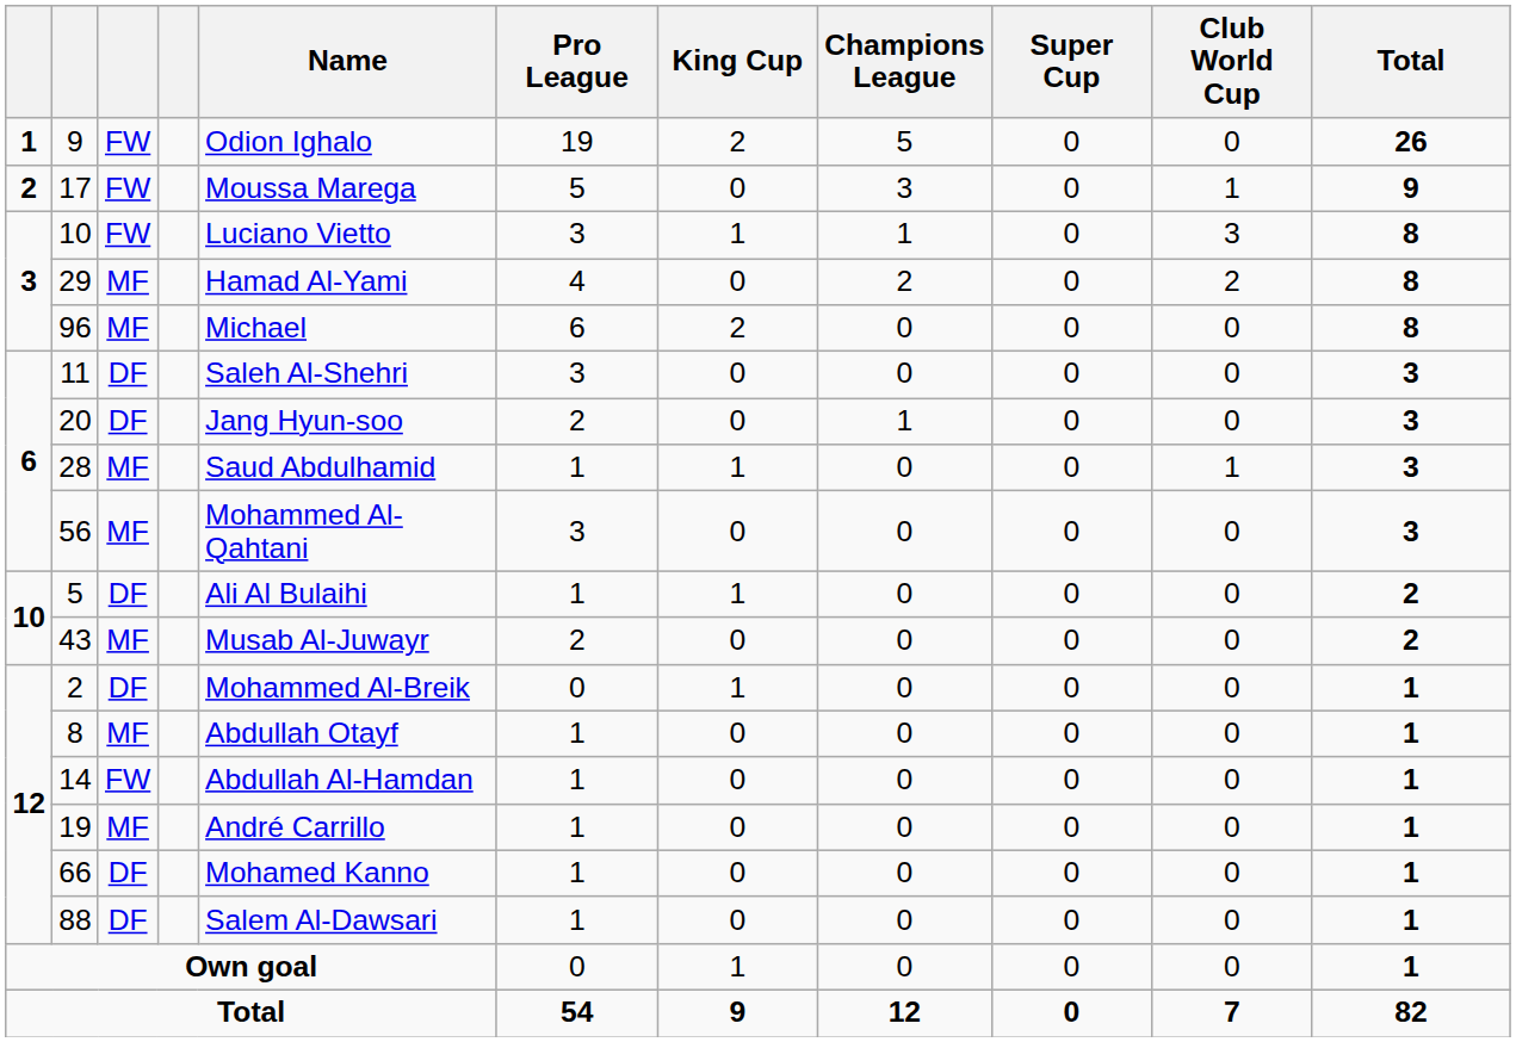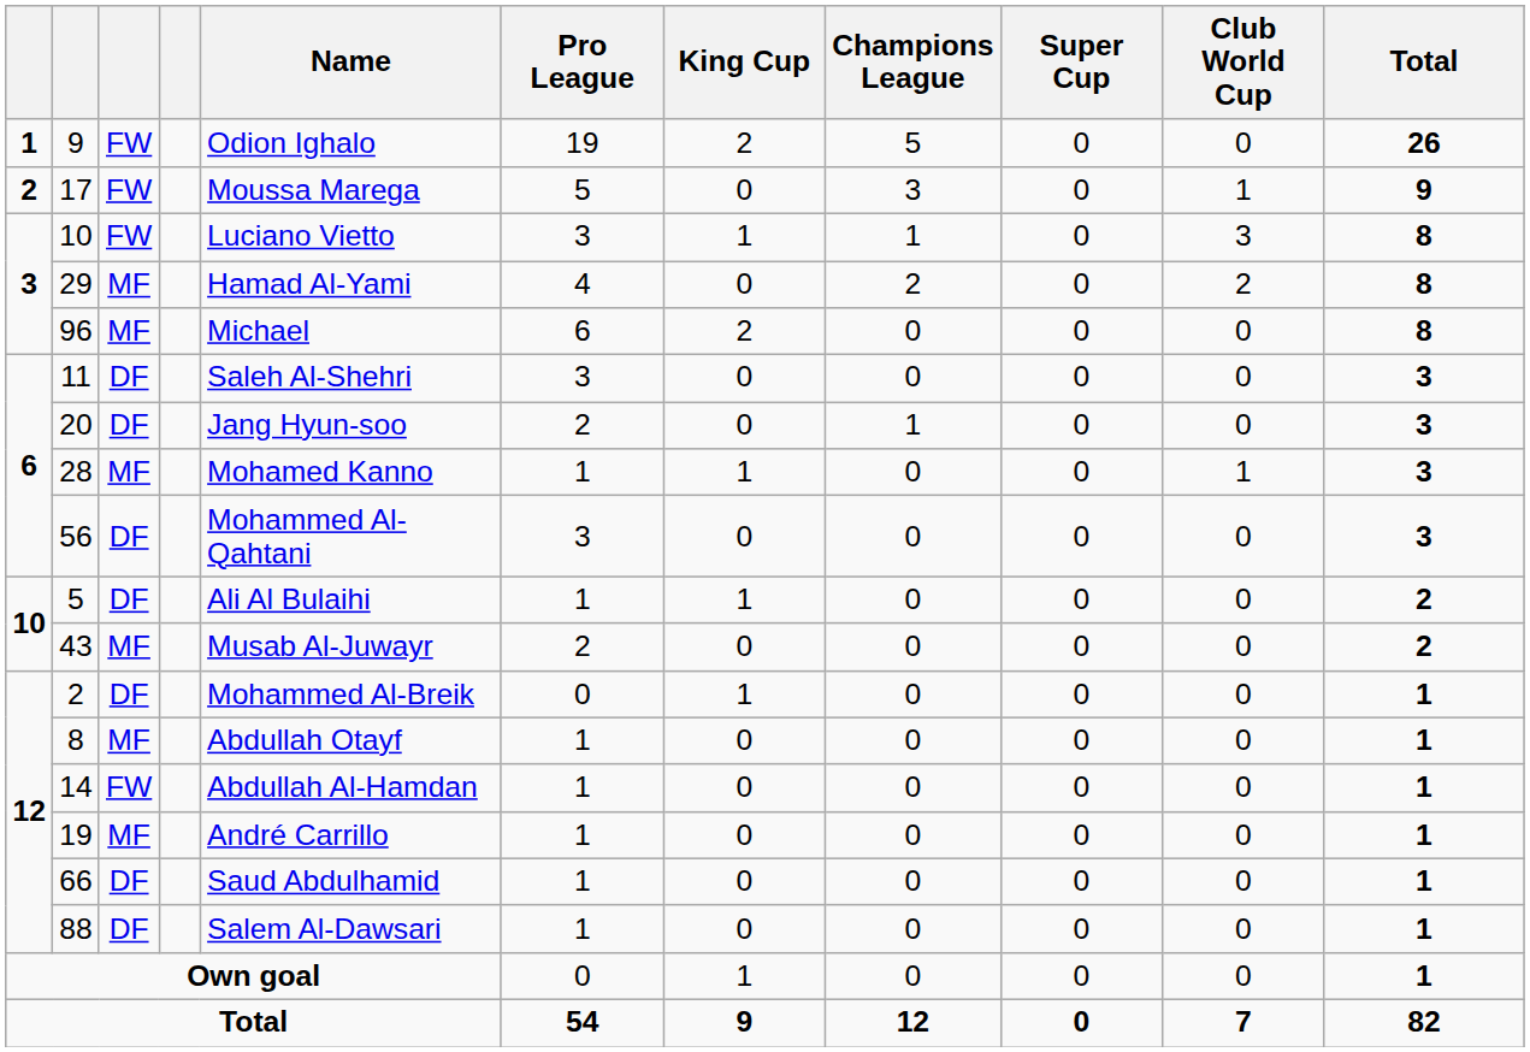28 | Name: Saud Abdulhamid -> Mohamed Kanno
56 | column 3: MF -> DF
66 | Name: Mohamed Kanno -> Saud Abdulhamid
